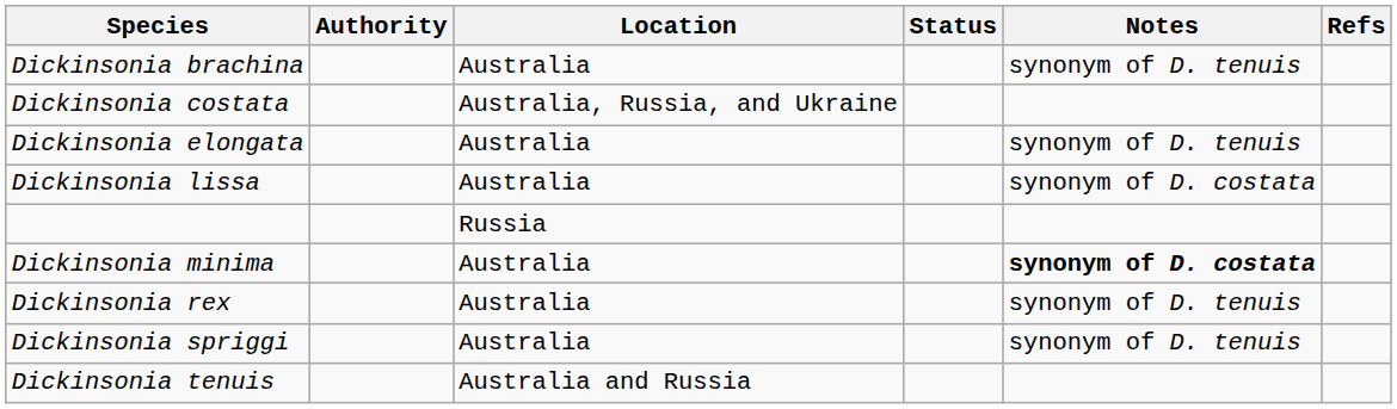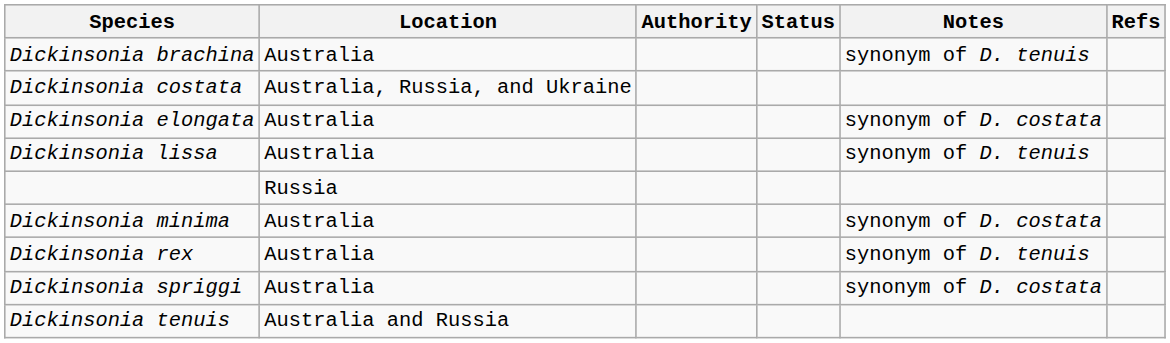columns swapped: Authority <-> Location
Dickinsonia elongata | Notes: synonym of D. tenuis -> synonym of D. costata
Dickinsonia lissa | Notes: synonym of D. costata -> synonym of D. tenuis
Dickinsonia minima | Notes: bold -> normal
Dickinsonia spriggi | Notes: synonym of D. tenuis -> synonym of D. costata
